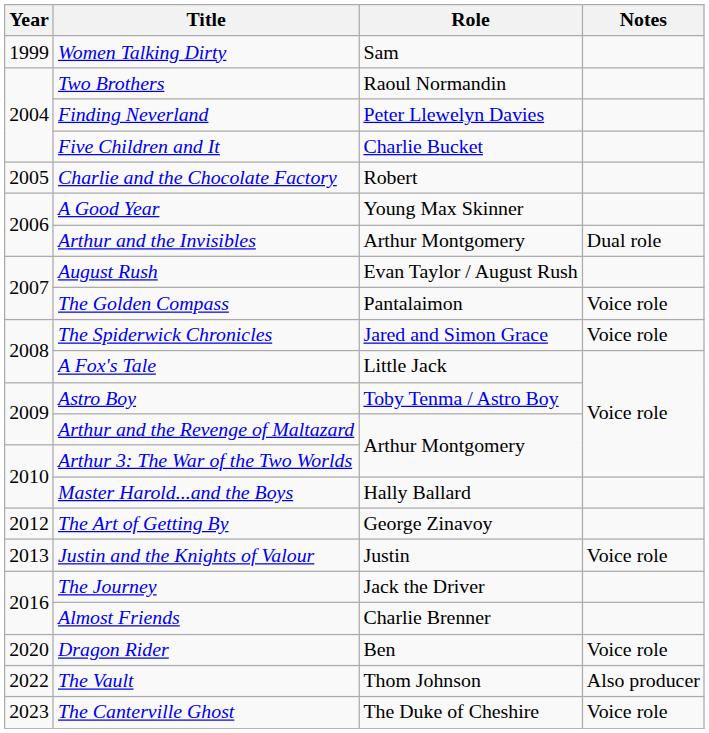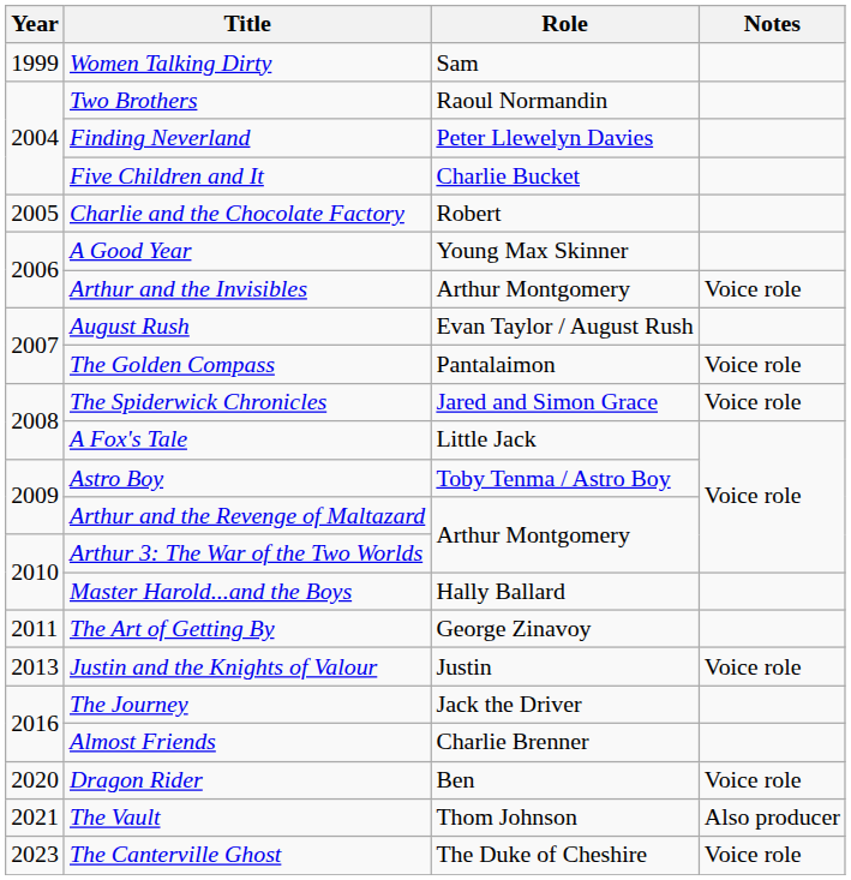Arthur and the Invisibles | Notes: Dual role -> Voice role
The Art of Getting By | Year: 2012 -> 2011
The Vault | Year: 2022 -> 2021
